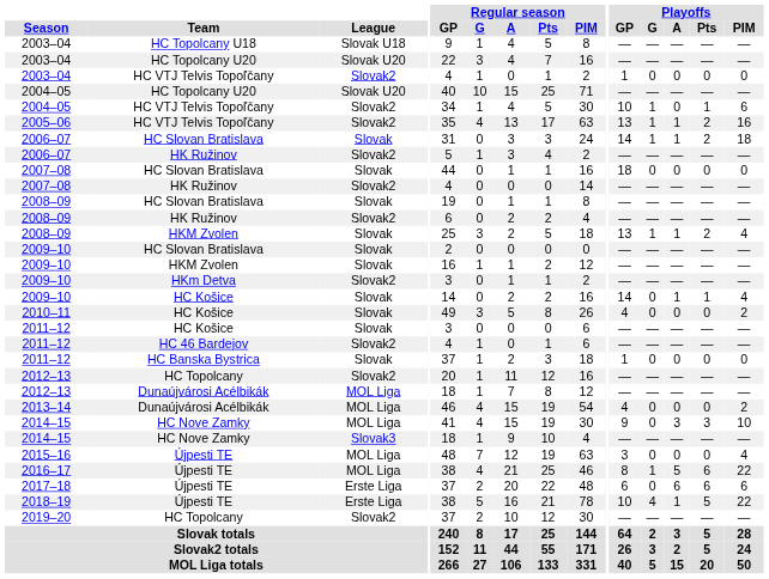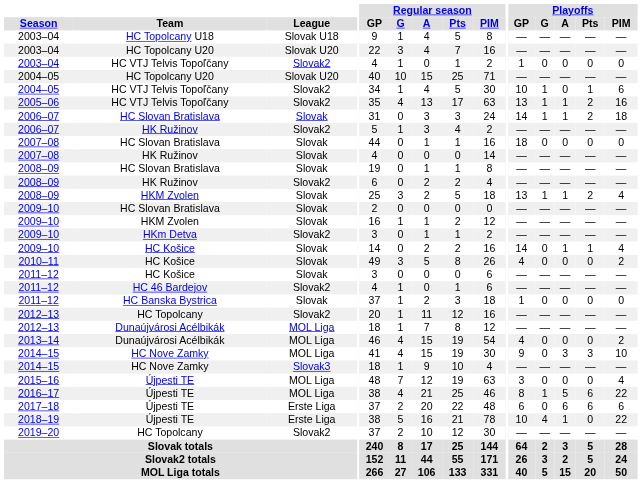2007–08 / HK Ružinov | League: Slovak2 -> Slovak
2018–19 | Playoffs / Pts: 5 -> 0
